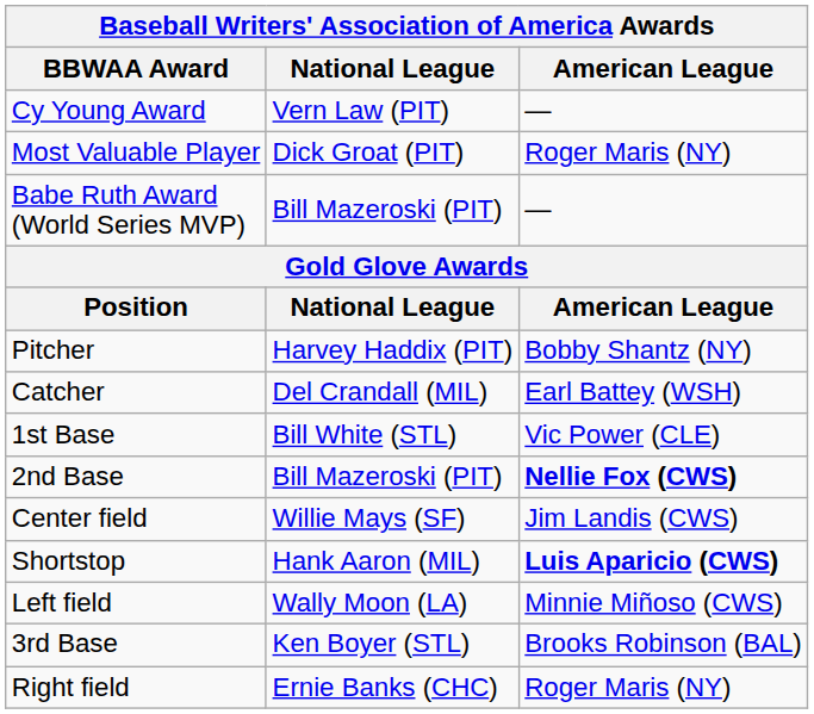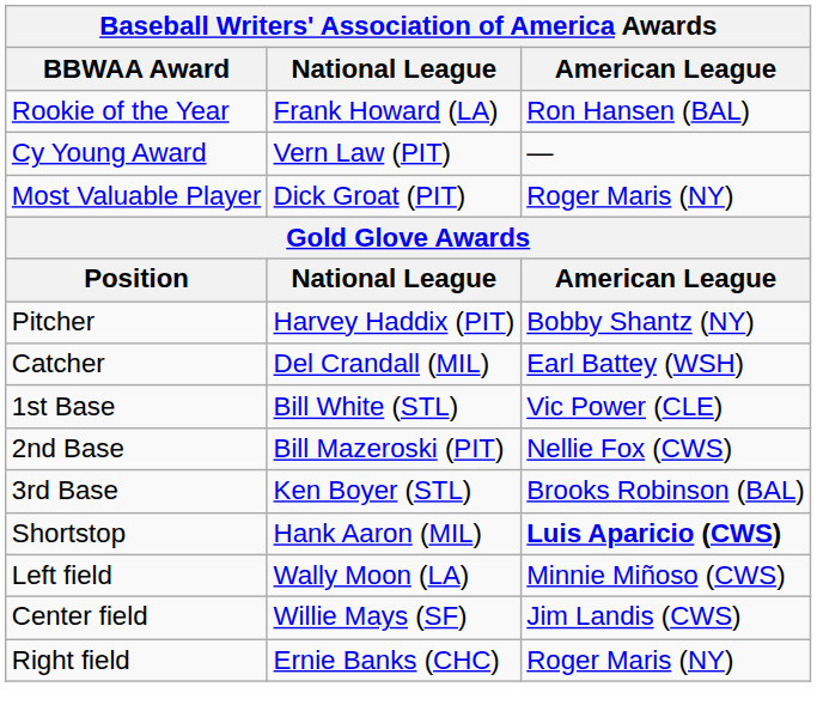+ row: Rookie of the Year | Frank Howard (LA) | Ron Hansen (BAL)
- row: Babe Ruth Award (World Series MVP) | Bill Mazeroski (PIT) | —
2nd Base | American League: bold -> normal
rows swapped: 3rd Base <-> Center field
